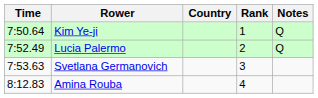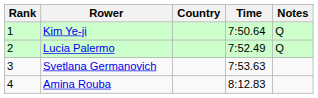columns swapped: Rank <-> Time
